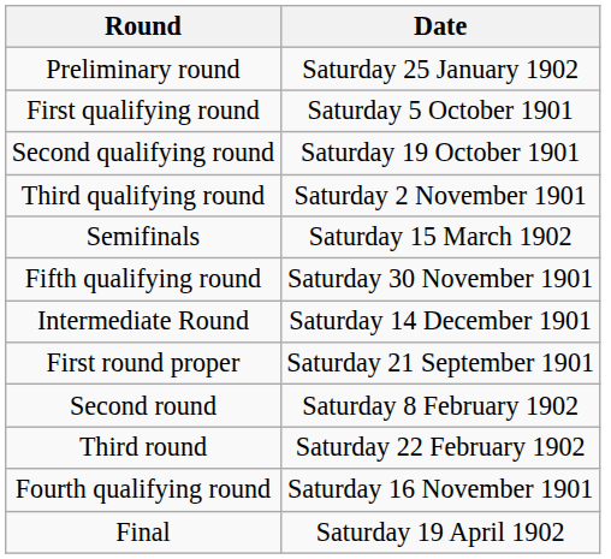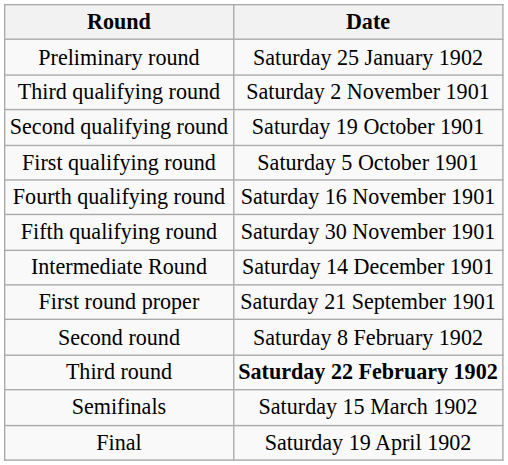rows swapped: First qualifying round <-> Third qualifying round
rows swapped: Fourth qualifying round <-> Semifinals
Third round | Date: normal -> bold
